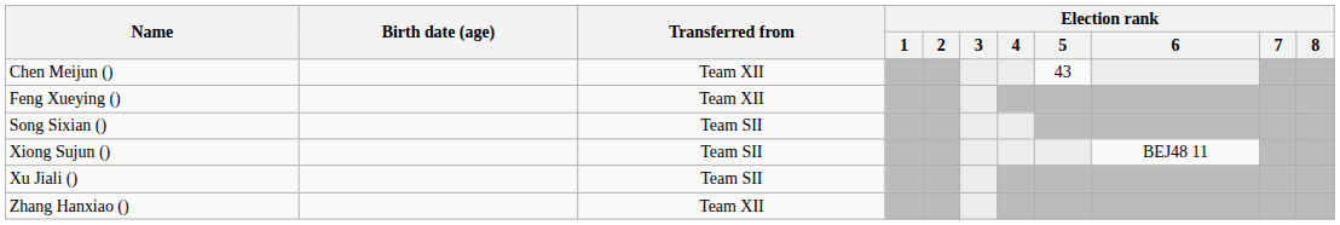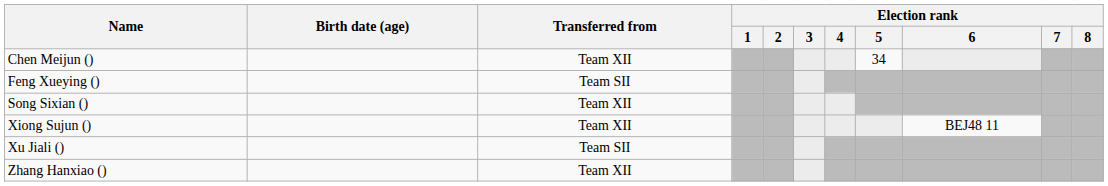Chen Meijun () | Election rank / 5: 43 -> 34
Feng Xueying () | Transferred from: Team XII -> Team SII
Song Sixian () | Transferred from: Team SII -> Team XII
Xiong Sujun () | Transferred from: Team SII -> Team XII
